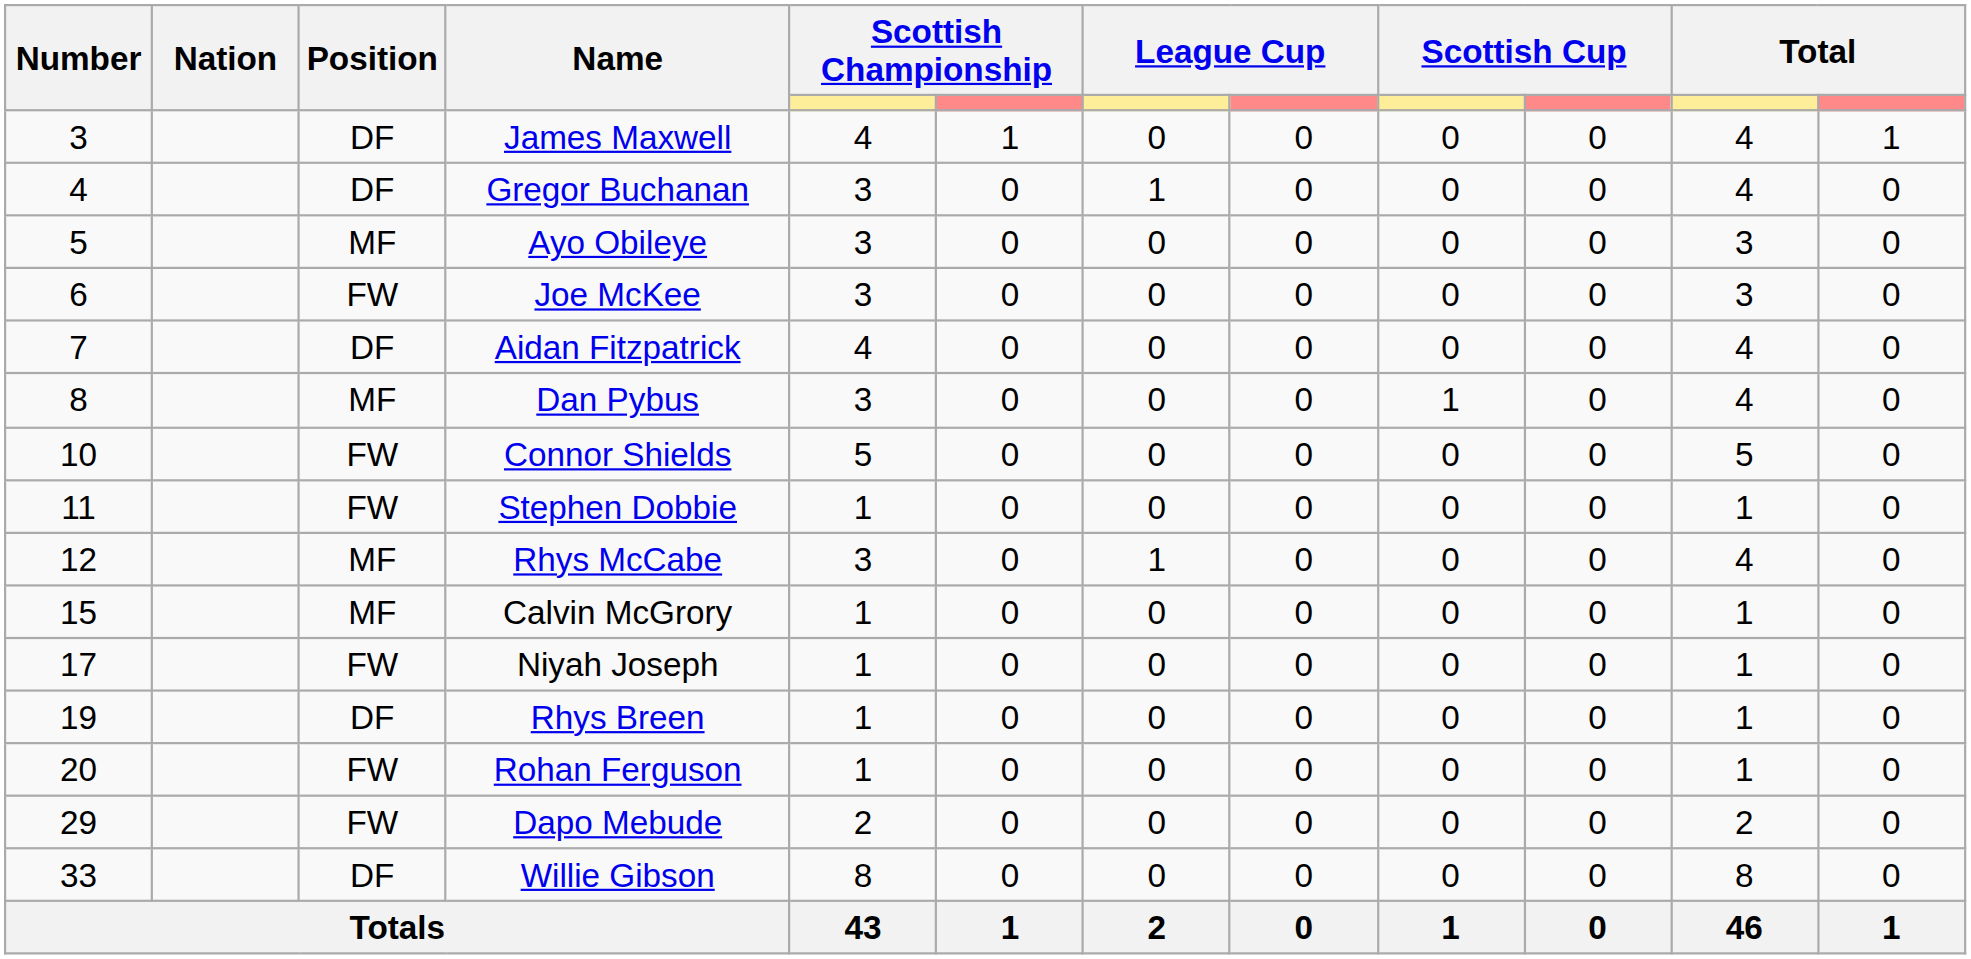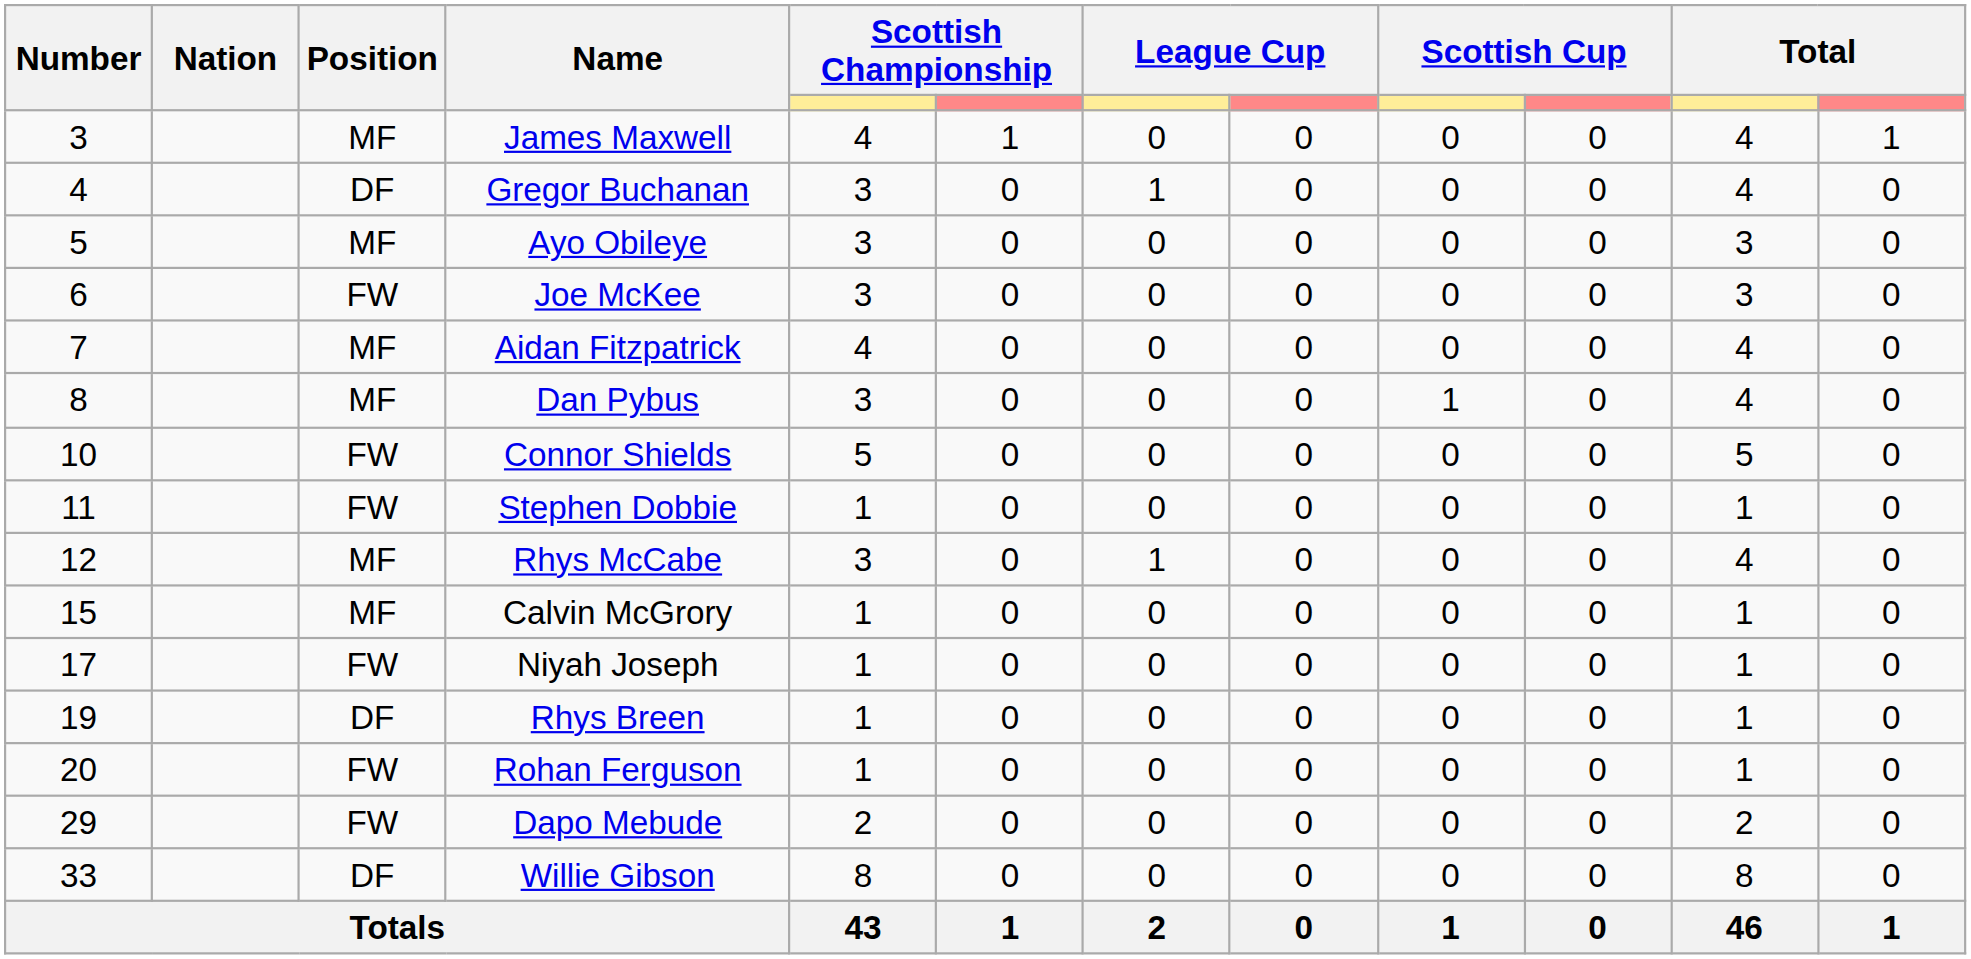James Maxwell | Position: DF -> MF
Aidan Fitzpatrick | Position: DF -> MF
